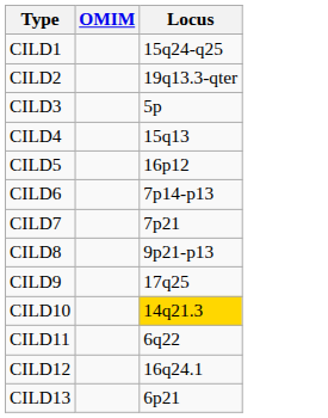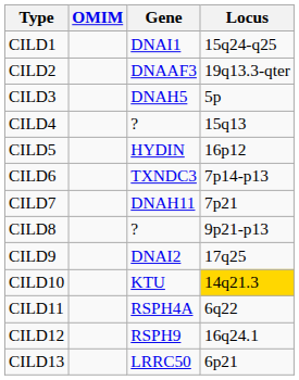+ column: Gene | DNAI1 | DNAAF3 | DNAH5 | ? | HYDIN | TXNDC3 | DNAH11 | ? | DNAI2 | KTU | RSPH4A | RSPH9 | LRRC50
